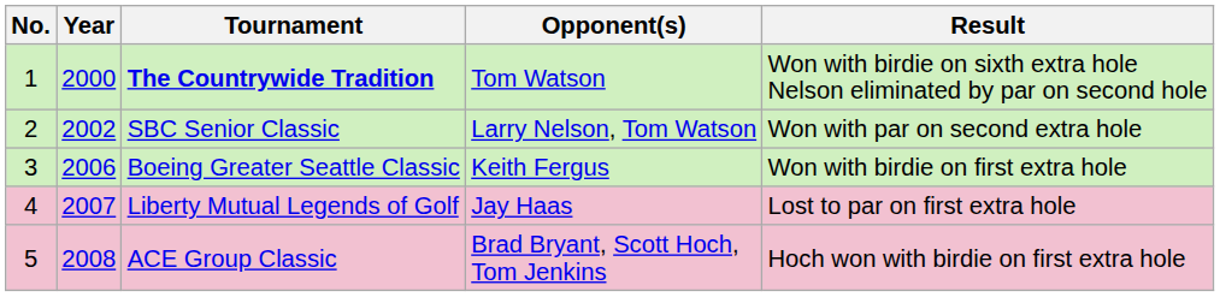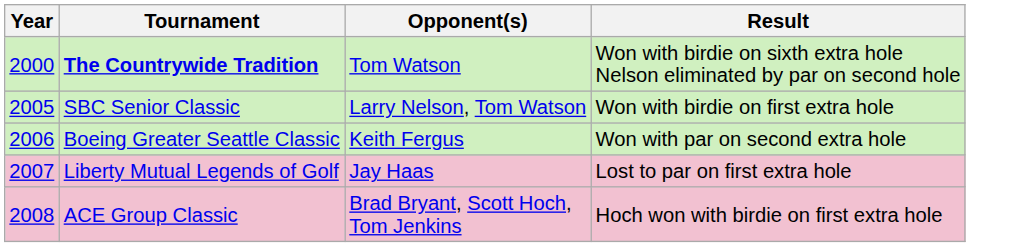- column: No. | 1 | 2 | 3 | 4 | 5
SBC Senior Classic | Year: 2002 -> 2005
SBC Senior Classic | Result: Won with par on second extra hole -> Won with birdie on first extra hole
Boeing Greater Seattle Classic | Result: Won with birdie on first extra hole -> Won with par on second extra hole
